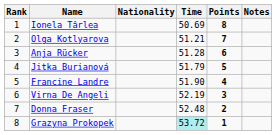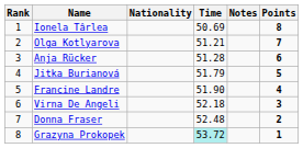columns swapped: Notes <-> Points
Virna De Angeli | Time: 52.19 -> 52.18
